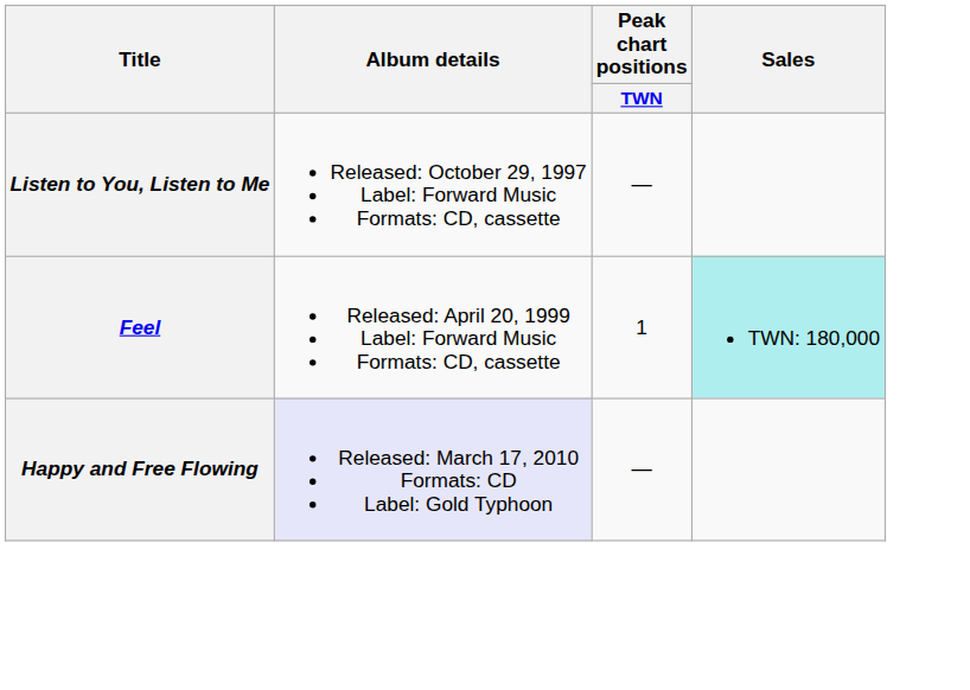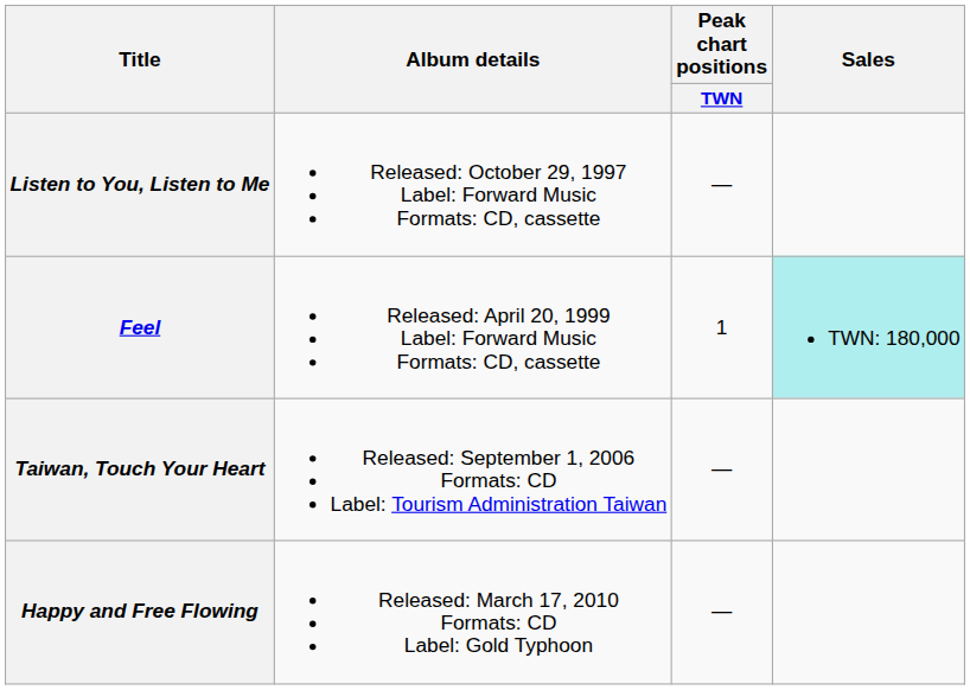+ row: Taiwan, Touch Your Heart | Released: September 1, 2006 Formats: CD Label: Tourism Administration Taiwan | —
Happy and Free Flowing | Album details: lavender background -> no background
